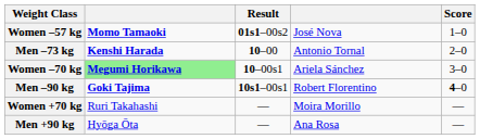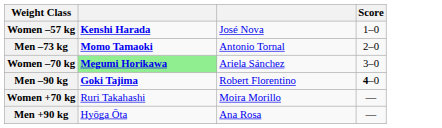- column: Result | 01s1–00s2 | 10–00 | 10–00s1 | 10s1–00s1 | — | —
Women –57 kg | column 2: Momo Tamaoki -> Kenshi Harada
Men –73 kg | column 2: Kenshi Harada -> Momo Tamaoki
